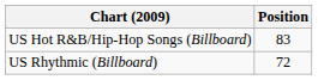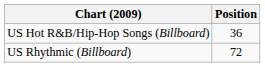US Hot R&B/Hip-Hop Songs (Billboard) | Position: 83 -> 36
